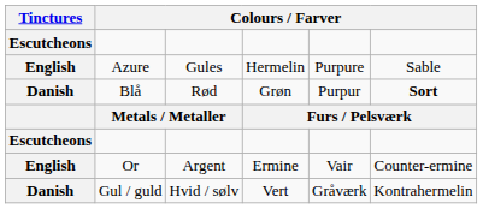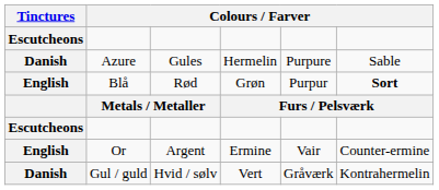Azure | Tinctures: English -> Danish
Blå | Tinctures: Danish -> English
